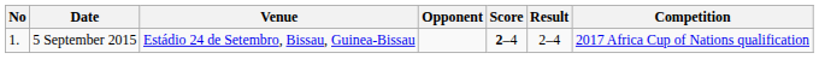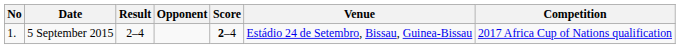columns swapped: Venue <-> Result
